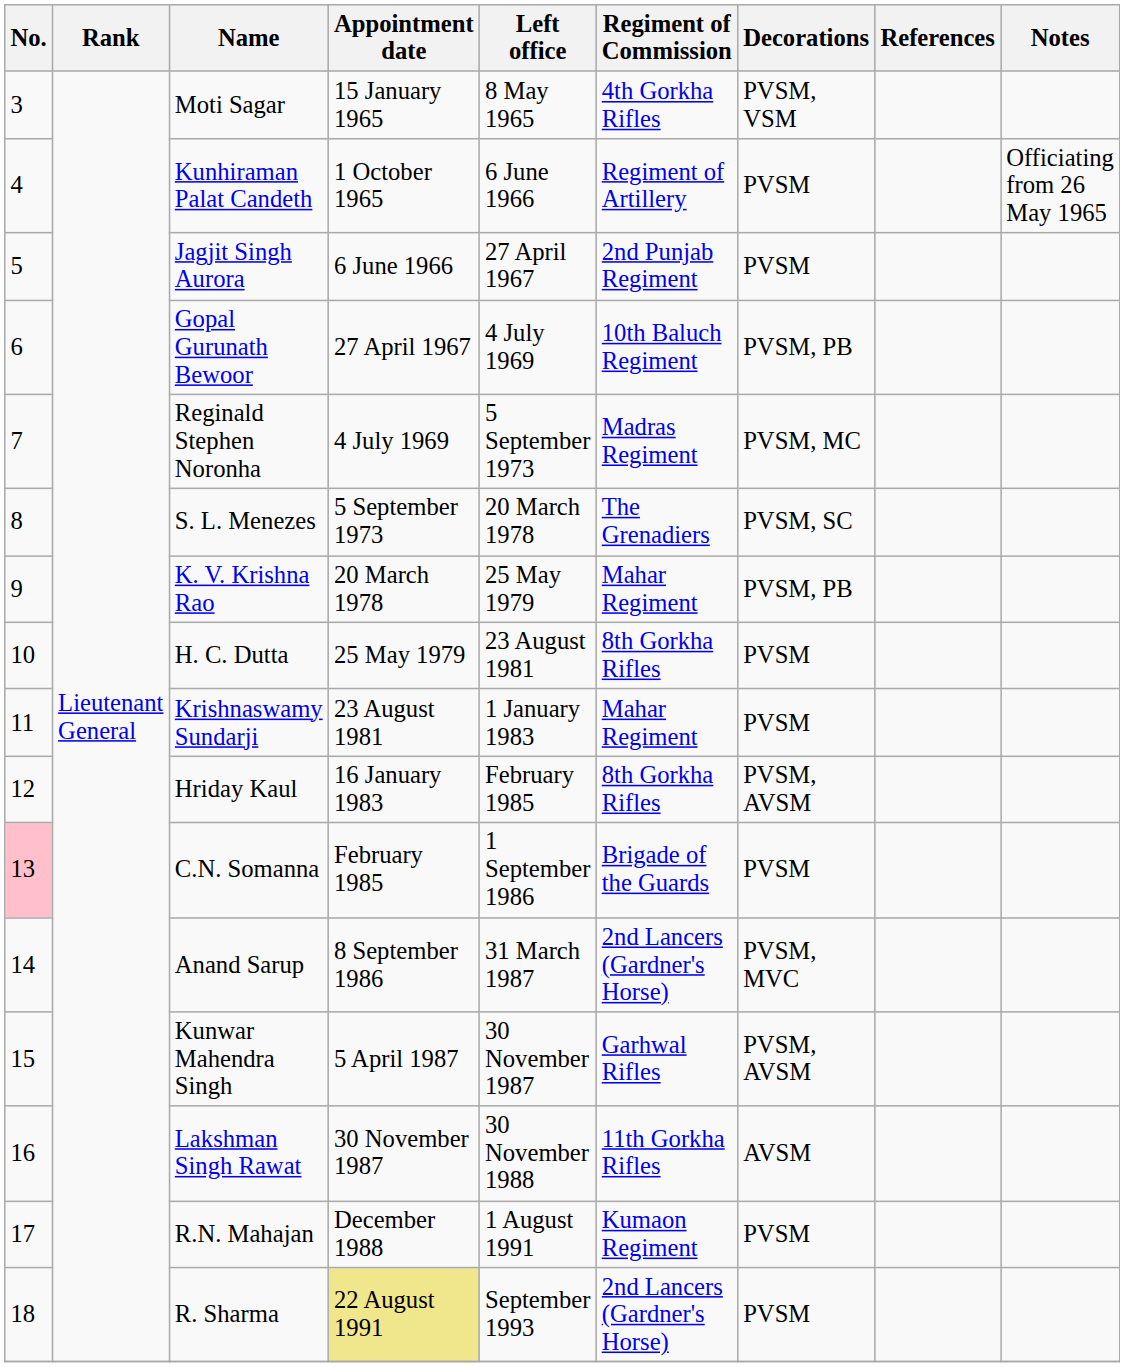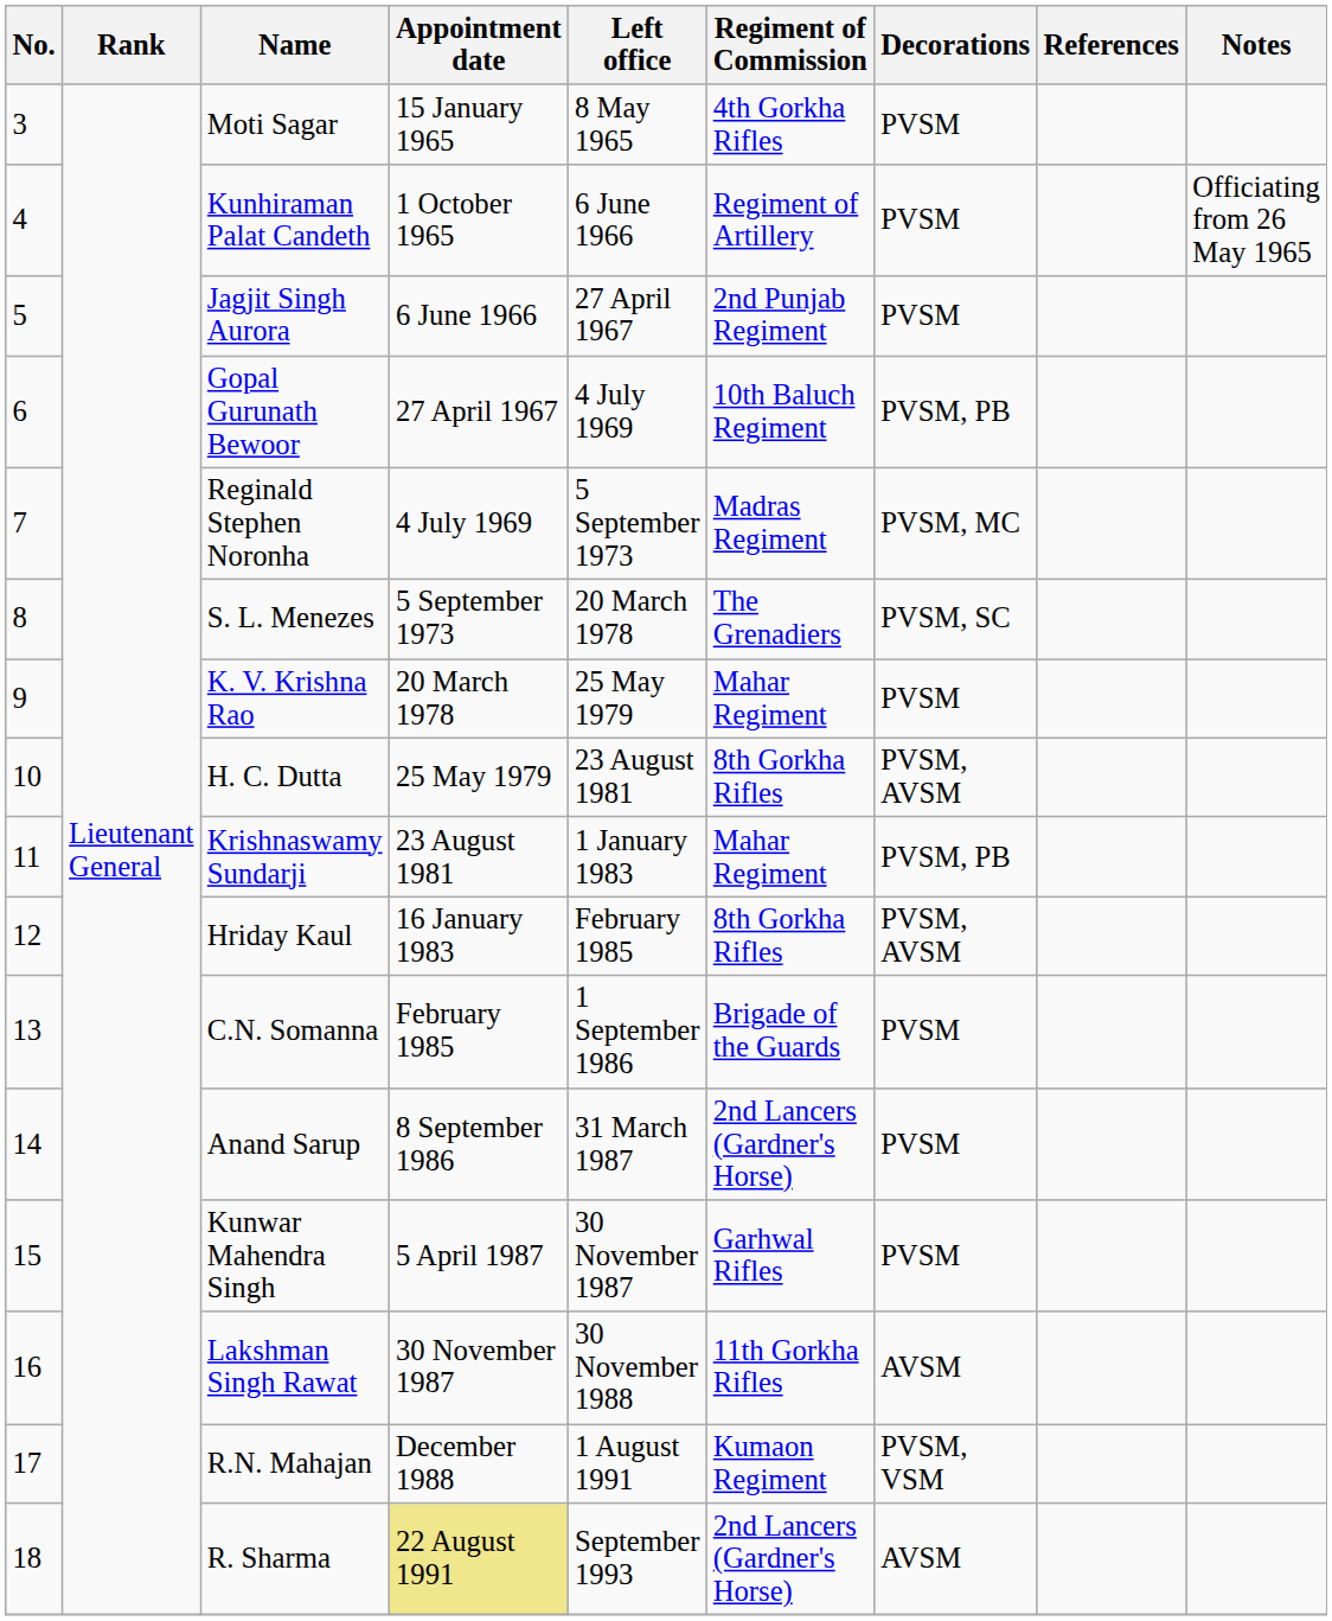Moti Sagar | Decorations: PVSM, VSM -> PVSM
K. V. Krishna Rao | Decorations: PVSM, PB -> PVSM
H. C. Dutta | Decorations: PVSM -> PVSM, AVSM
Krishnaswamy Sundarji | Decorations: PVSM -> PVSM, PB
C.N. Somanna | No.: pink background -> no background
Anand Sarup | Decorations: PVSM, MVC -> PVSM
Kunwar Mahendra Singh | Decorations: PVSM, AVSM -> PVSM
R.N. Mahajan | Decorations: PVSM -> PVSM, VSM
R. Sharma | Decorations: PVSM -> AVSM
